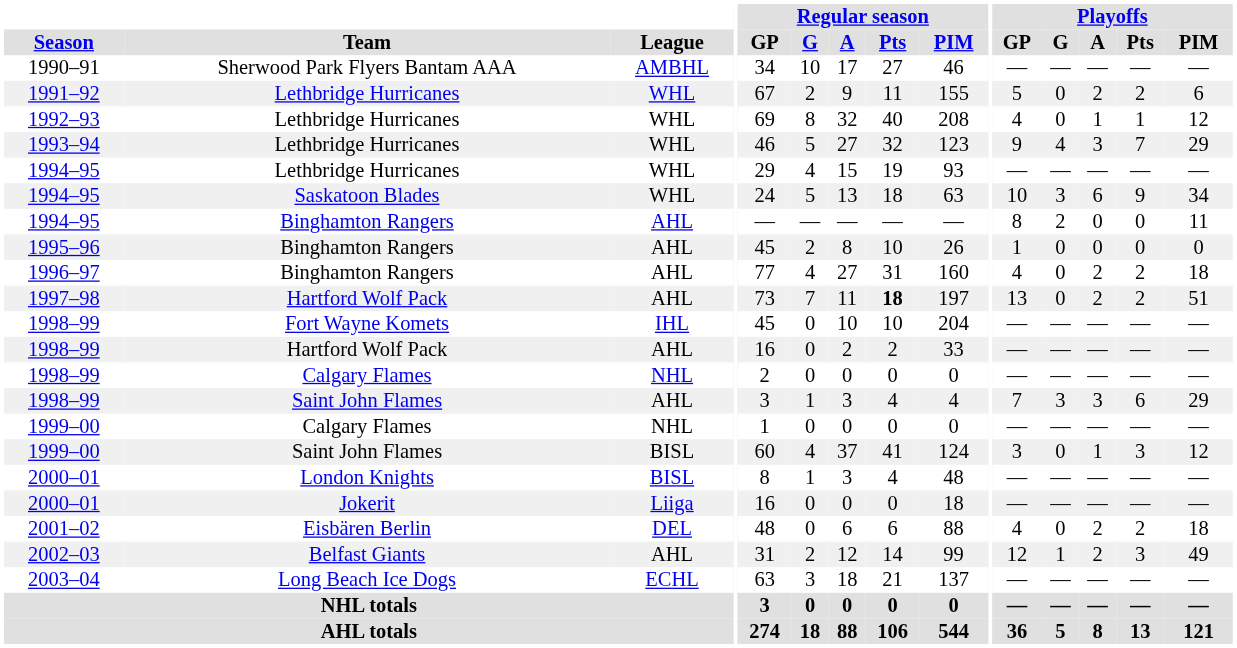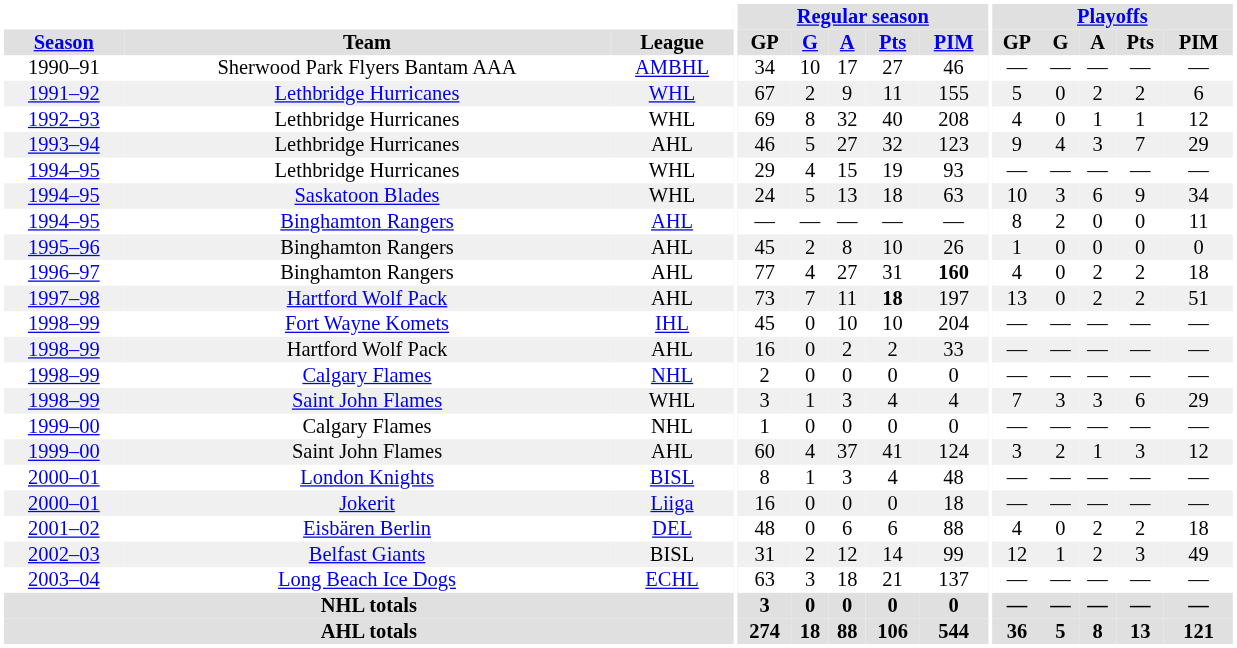1993–94 | League: WHL -> AHL
1996–97 | Regular season / PIM: normal -> bold
1998–99 / Saint John Flames | League: AHL -> WHL
1999–00 / Saint John Flames | League: BISL -> AHL
1999–00 / Saint John Flames | Playoffs / G: 0 -> 2
2002–03 | League: AHL -> BISL
